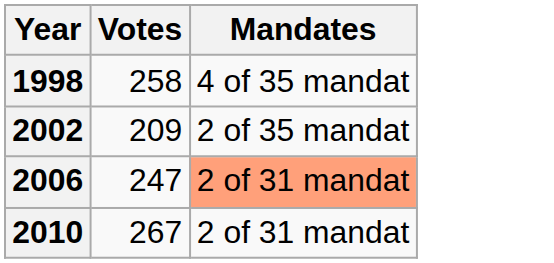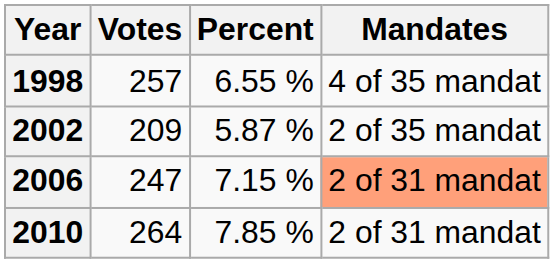+ column: Percent | 6.55 % | 5.87 % | 7.15 % | 7.85 %
1998 | Votes: 258 -> 257
2010 | Votes: 267 -> 264
